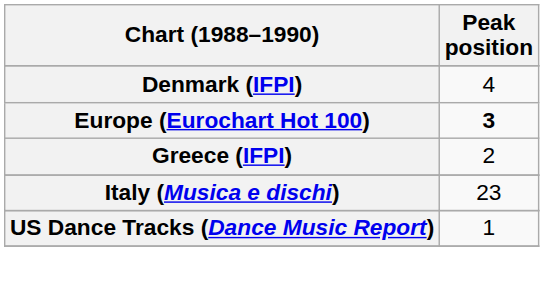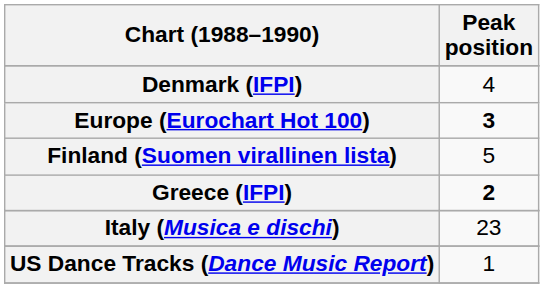+ row: Finland (Suomen virallinen lista) | 5
Greece (IFPI) | Peak position: normal -> bold
